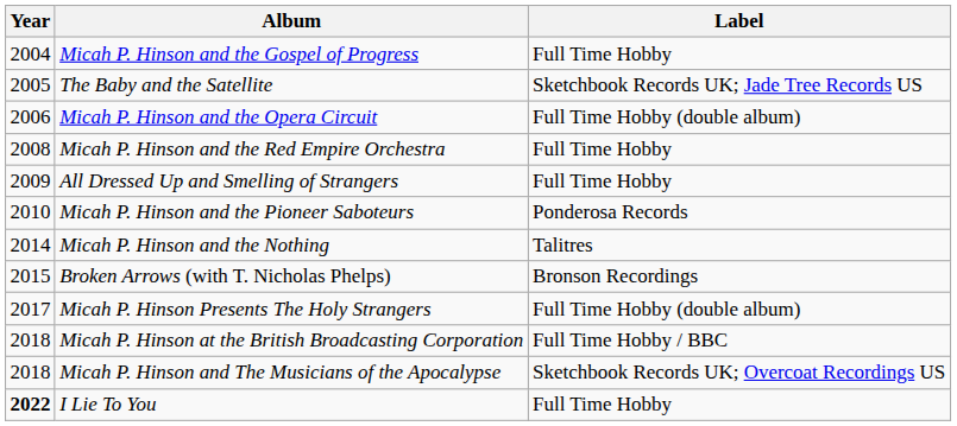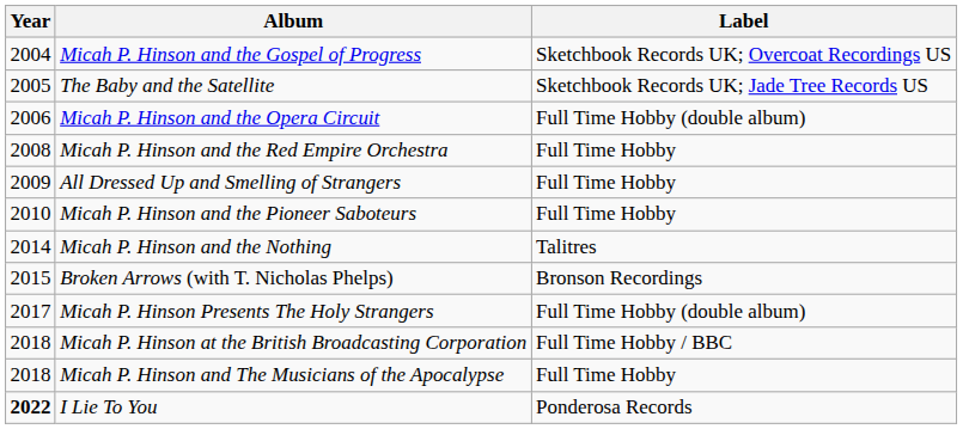Micah P. Hinson and the Gospel of Progress | Label: Full Time Hobby -> Sketchbook Records UK; Overcoat Recordings US
Micah P. Hinson and the Pioneer Saboteurs | Label: Ponderosa Records -> Full Time Hobby
Micah P. Hinson and The Musicians of the Apocalypse | Label: Sketchbook Records UK; Overcoat Recordings US -> Full Time Hobby
I Lie To You | Label: Full Time Hobby -> Ponderosa Records
